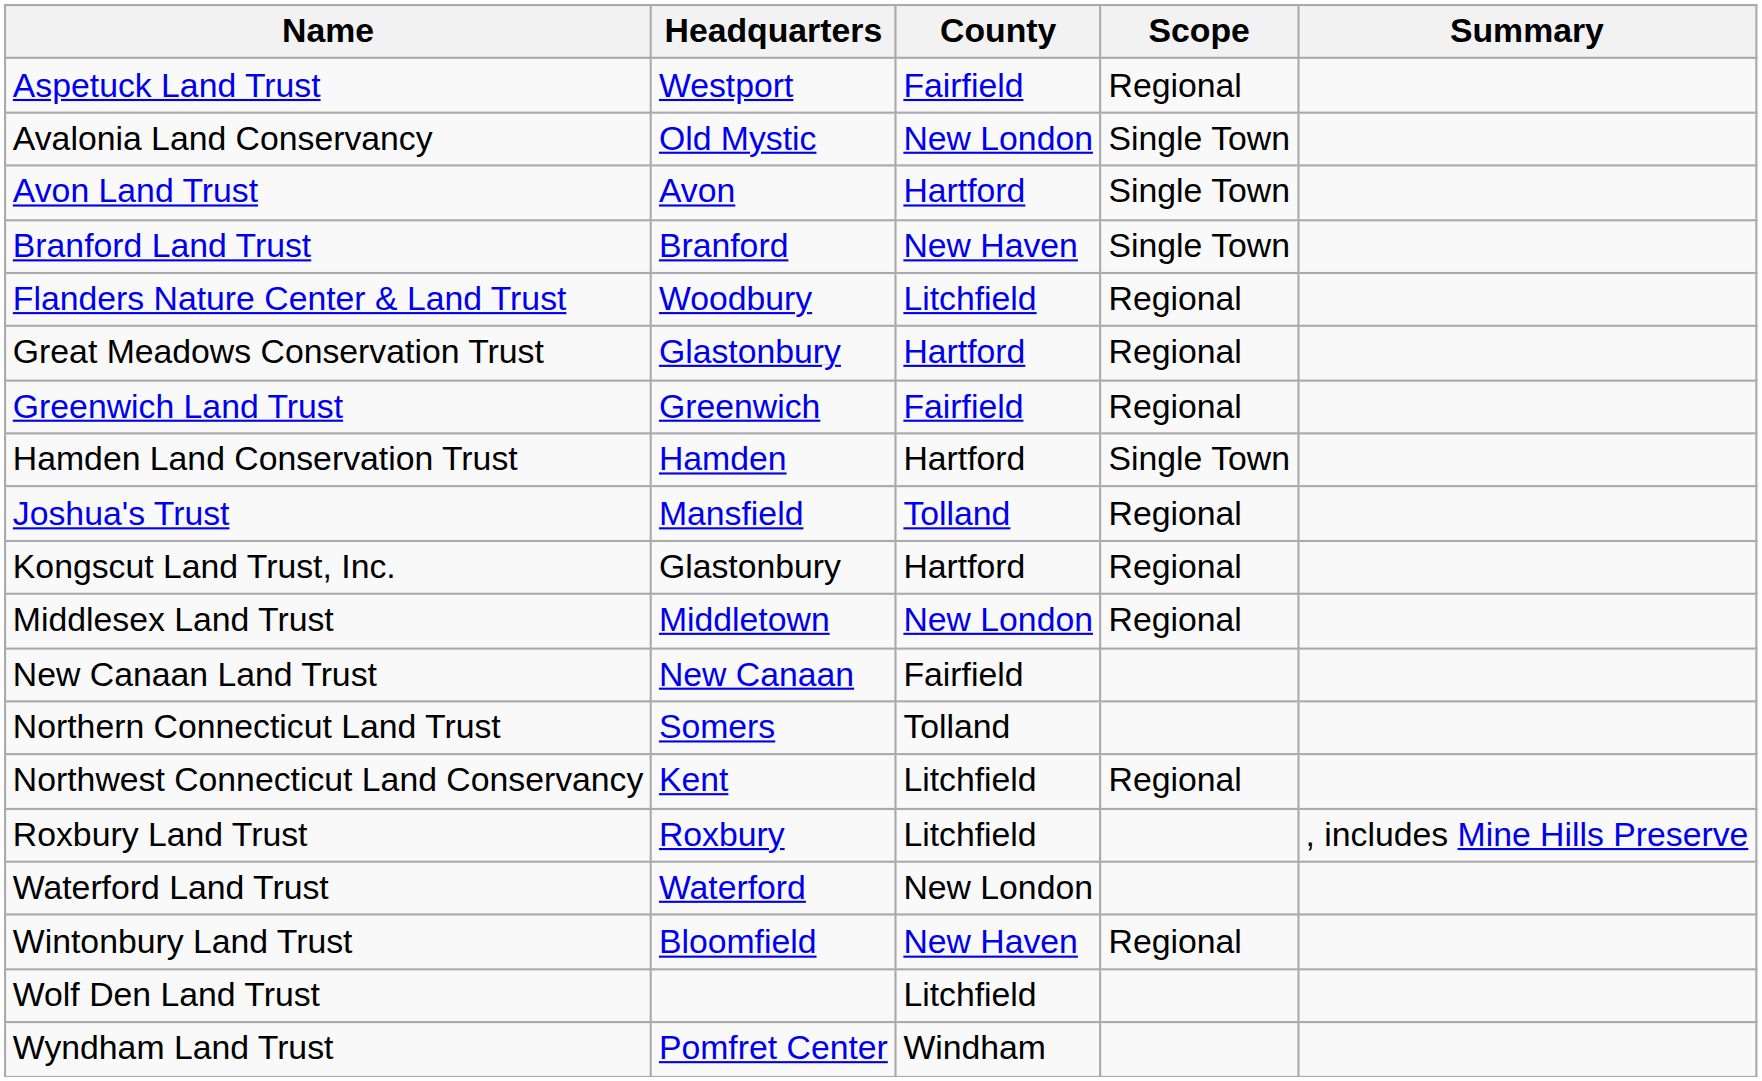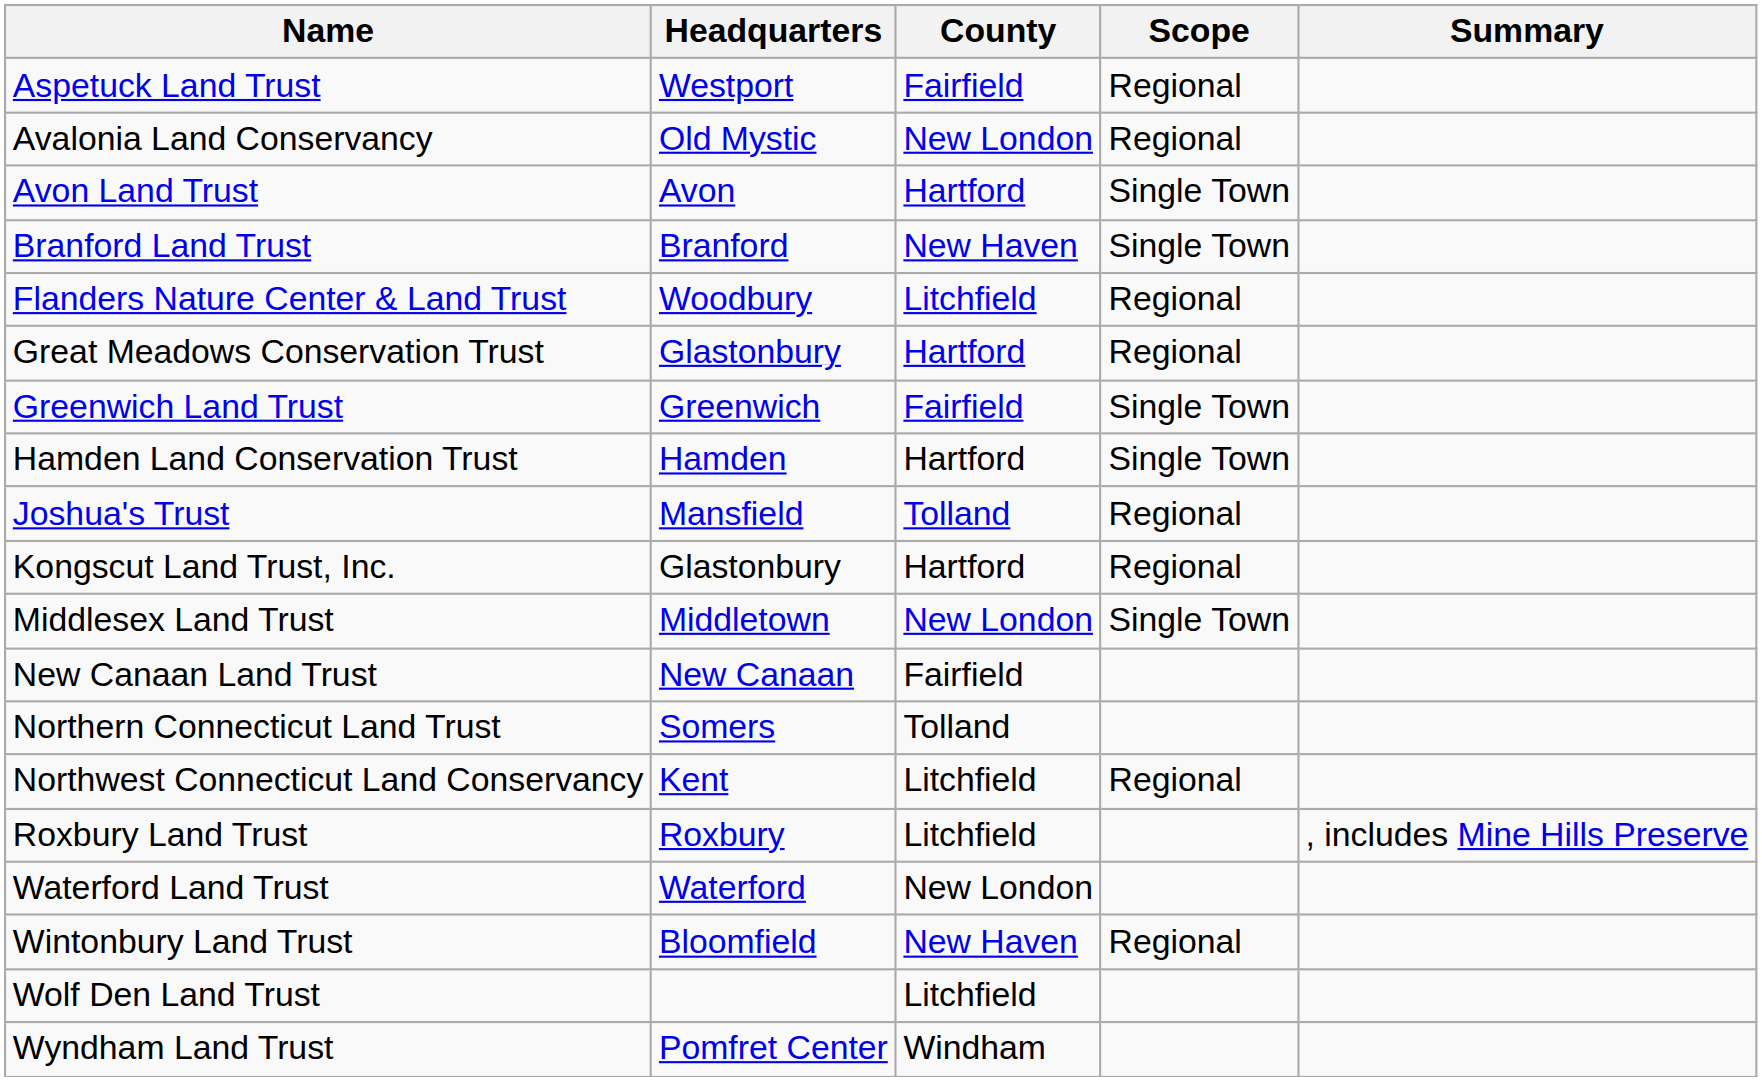Avalonia Land Conservancy | Scope: Single Town -> Regional
Greenwich Land Trust | Scope: Regional -> Single Town
Middlesex Land Trust | Scope: Regional -> Single Town
